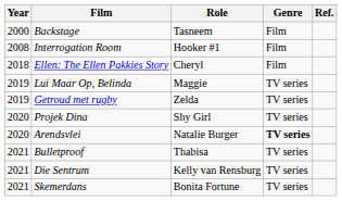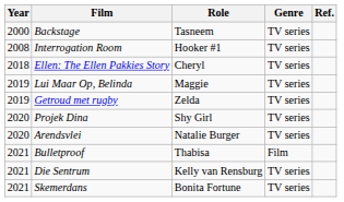Backstage | Genre: Film -> TV series
Interrogation Room | Genre: Film -> TV series
Ellen: The Ellen Pakkies Story | Genre: Film -> TV series
Arendsvlei | Genre: bold -> normal
Bulletproof | Genre: TV series -> Film
